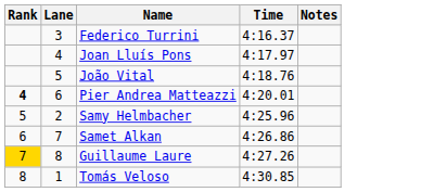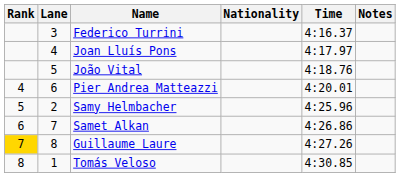+ column: Nationality
Pier Andrea Matteazzi | Rank: bold -> normal
